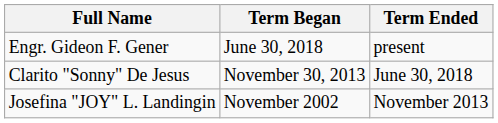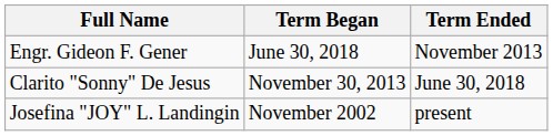Engr. Gideon F. Gener | Term Ended: present -> November 2013
Josefina "JOY" L. Landingin | Term Ended: November 2013 -> present
